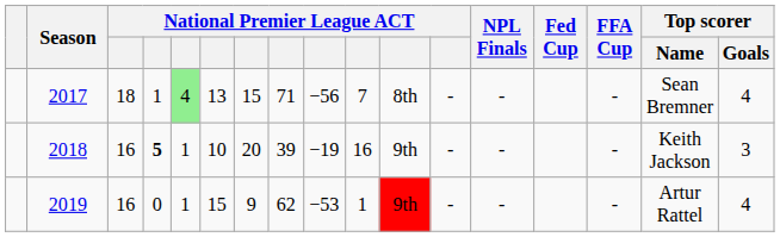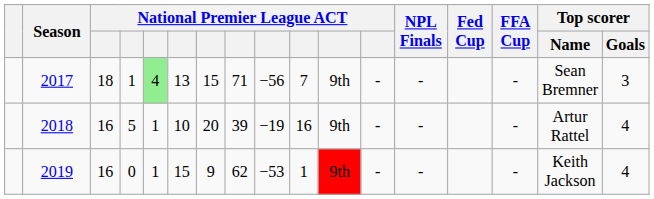2017 | column 11: 8th -> 9th
2017 | Top scorer / Goals: 4 -> 3
2018 | column 4: bold -> normal
2018 | Top scorer / Name: Keith Jackson -> Artur Rattel
2018 | Top scorer / Goals: 3 -> 4
2019 | Top scorer / Name: Artur Rattel -> Keith Jackson
